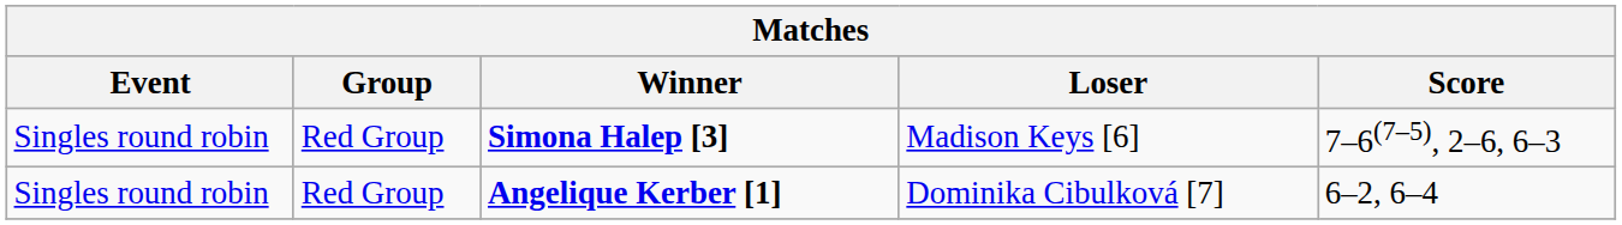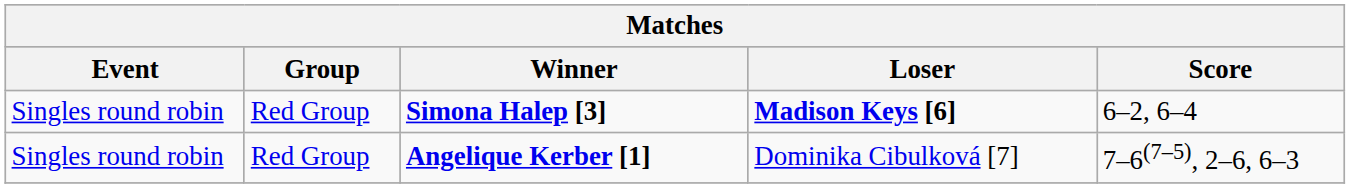Simona Halep [3] | Loser: normal -> bold
Simona Halep [3] | Score: 7–6(7–5), 2–6, 6–3 -> 6–2, 6–4
Angelique Kerber [1] | Score: 6–2, 6–4 -> 7–6(7–5), 2–6, 6–3
